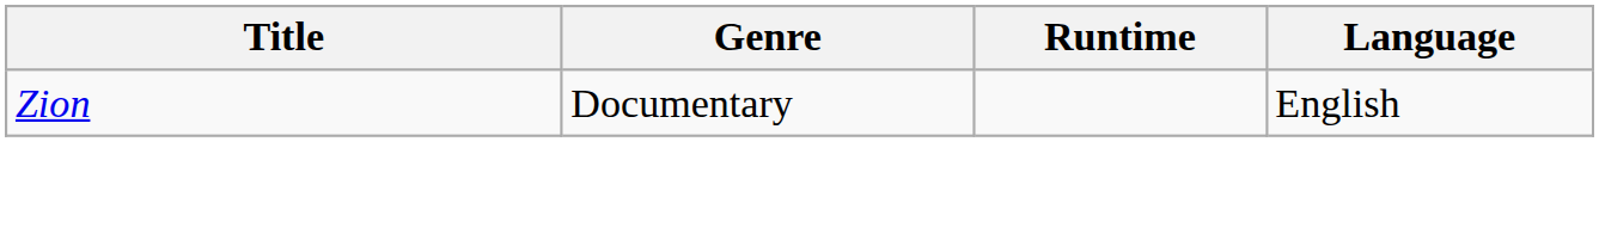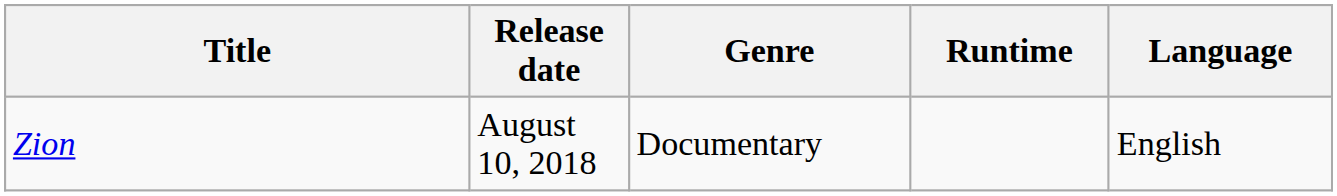+ column: Release date | August 10, 2018
